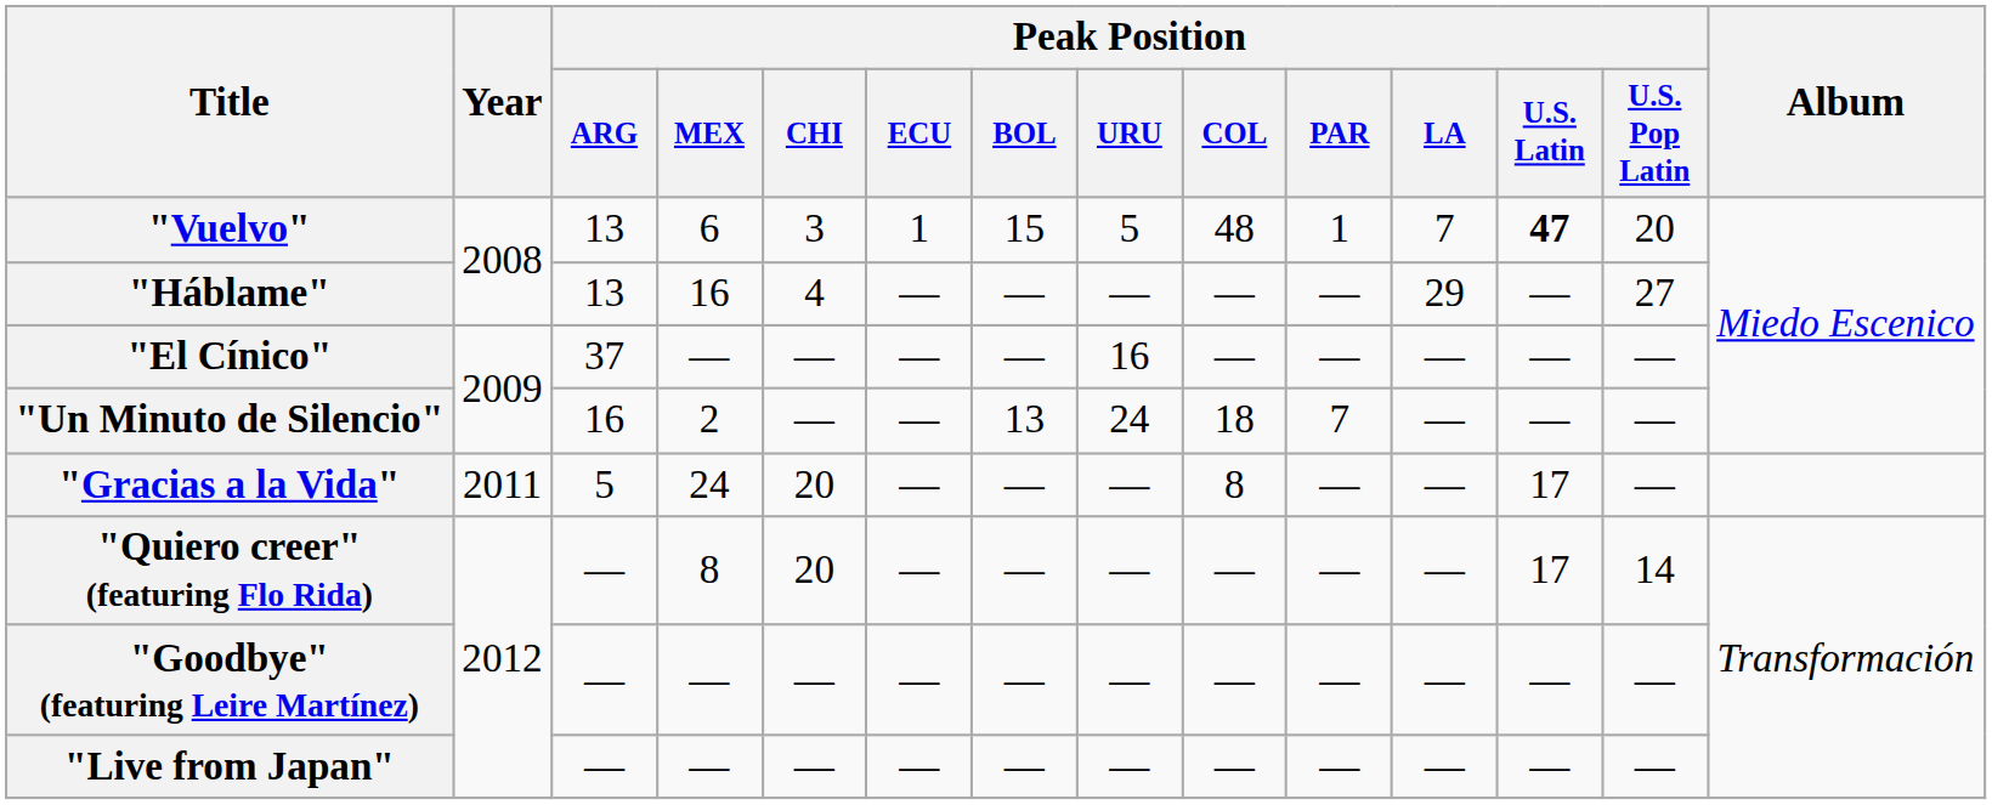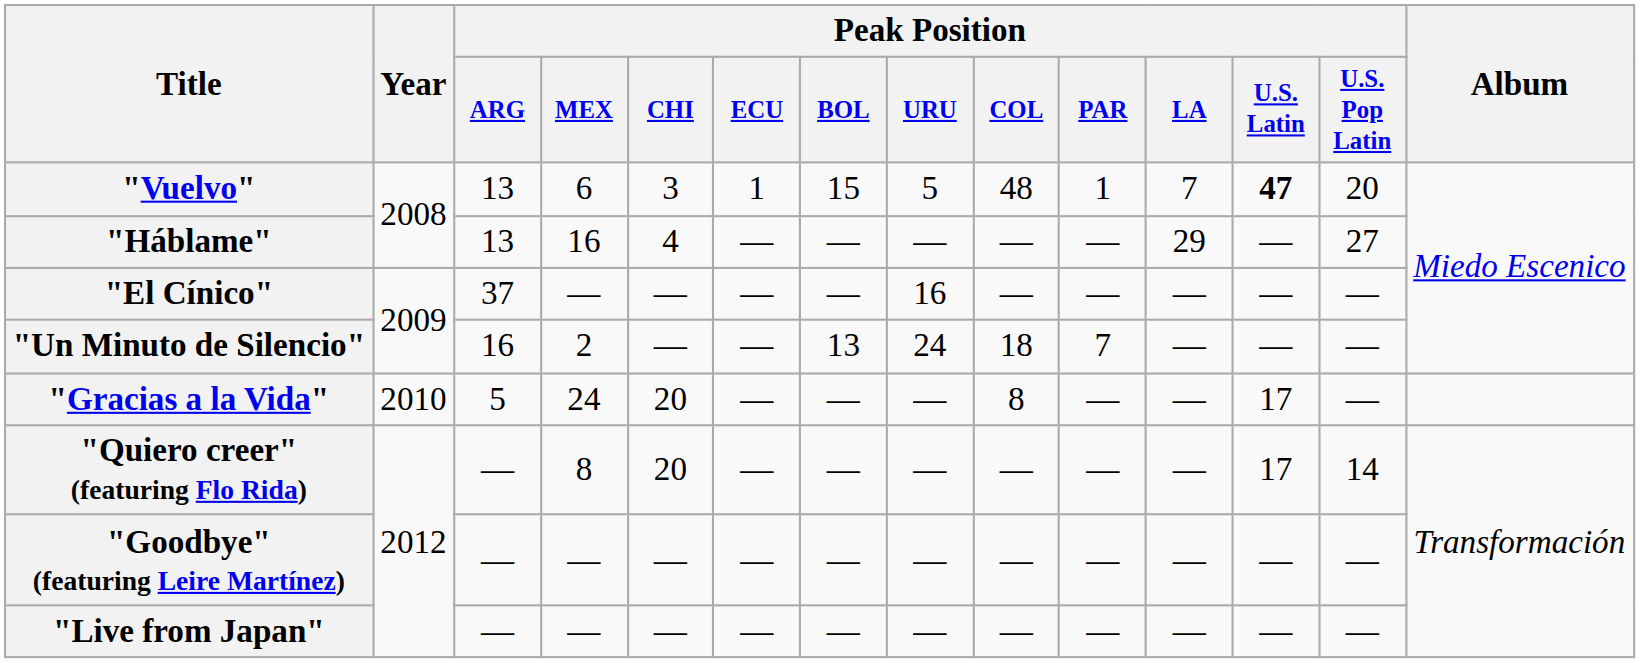"Gracias a la Vida" | Year: 2011 -> 2010
